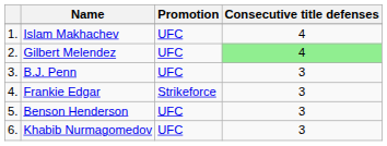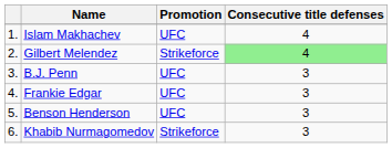Gilbert Melendez | Promotion: UFC -> Strikeforce
Frankie Edgar | Promotion: Strikeforce -> UFC
Khabib Nurmagomedov | Promotion: UFC -> Strikeforce
